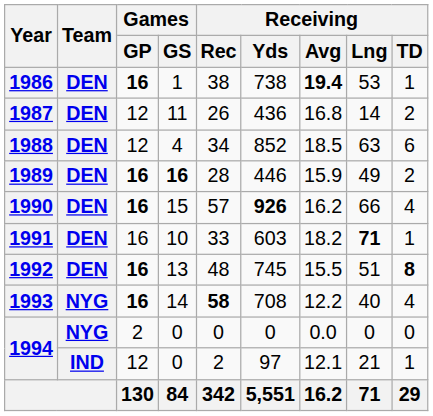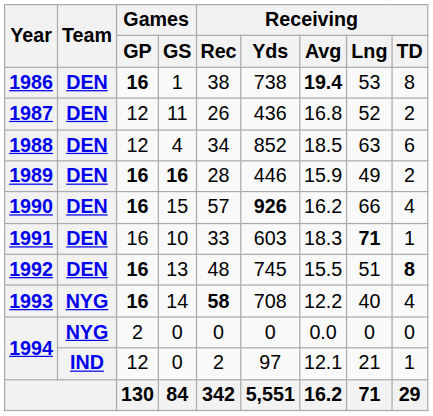1986 | Receiving / TD: 1 -> 8
1987 | Receiving / Lng: 14 -> 52
1991 | Receiving / Avg: 18.2 -> 18.3
